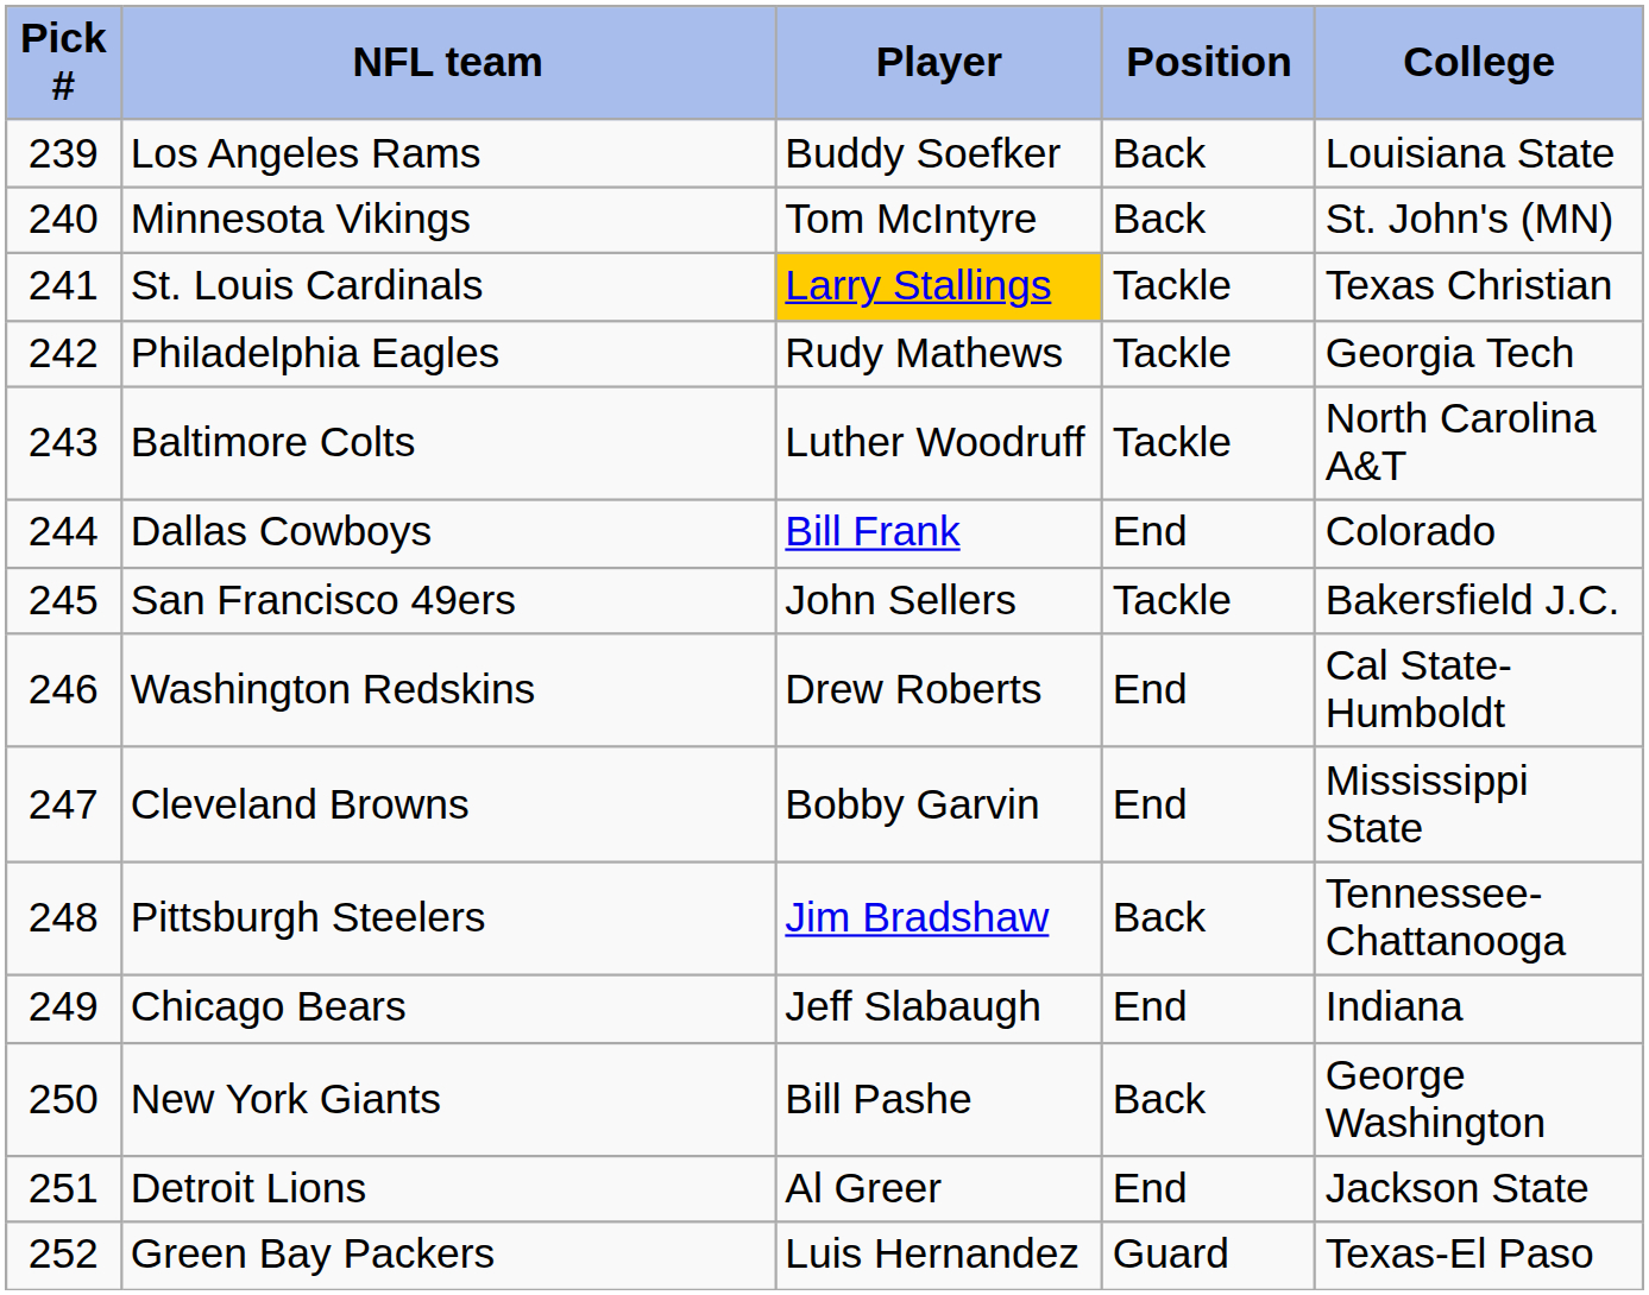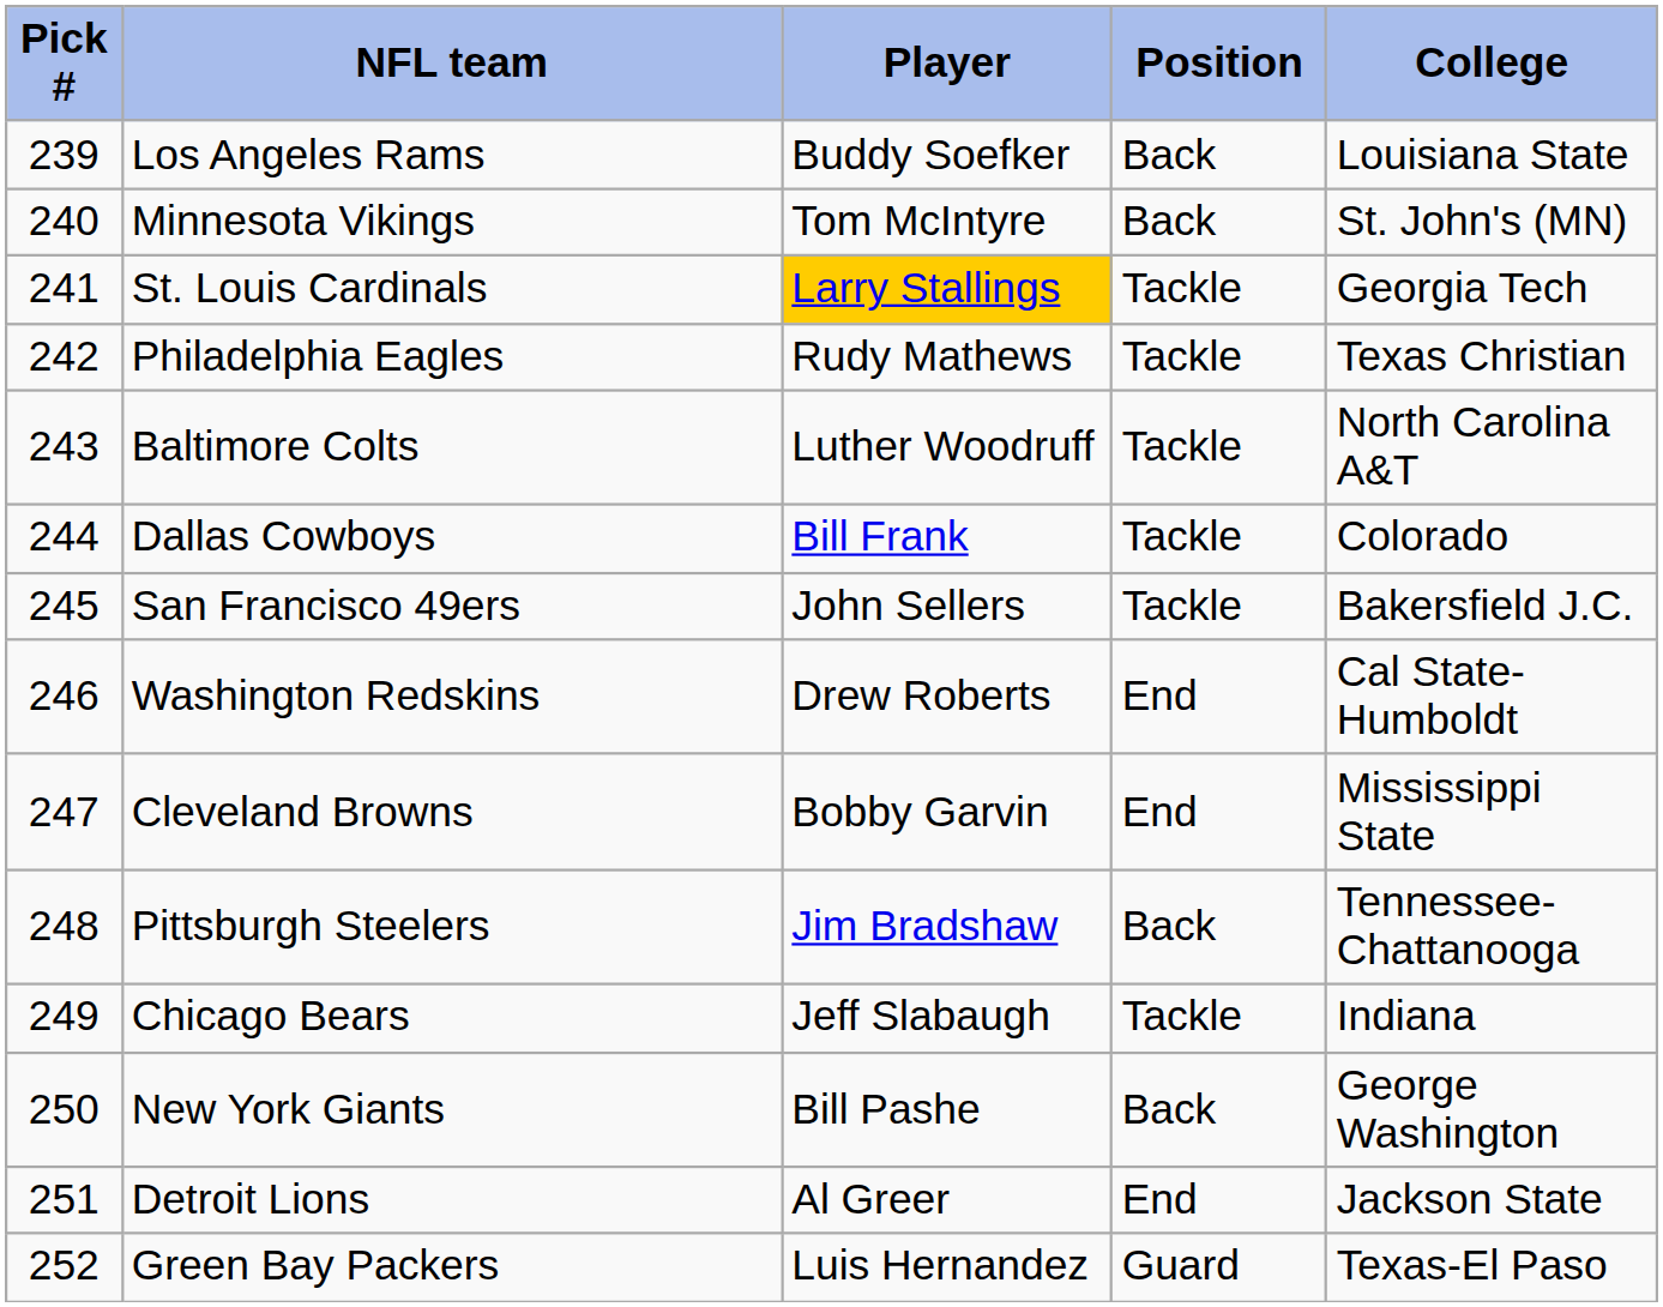St. Louis Cardinals | College: Texas Christian -> Georgia Tech
Philadelphia Eagles | College: Georgia Tech -> Texas Christian
Dallas Cowboys | Position: End -> Tackle
Chicago Bears | Position: End -> Tackle
